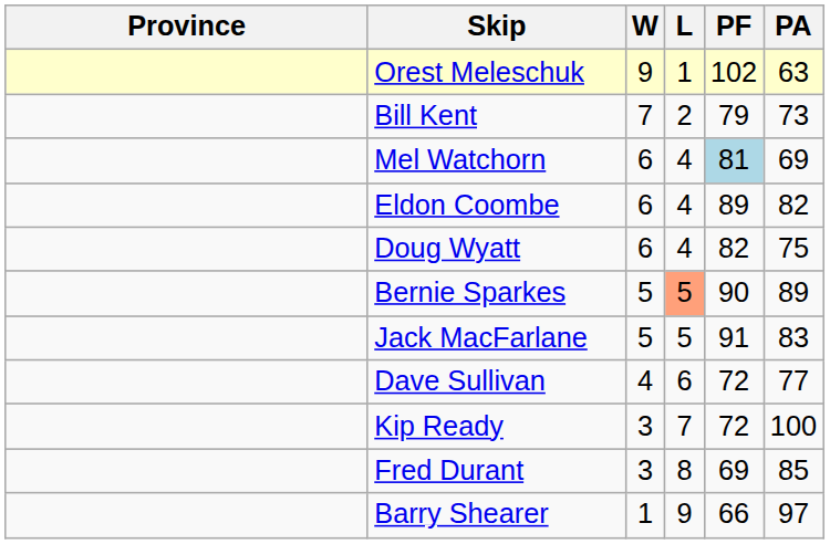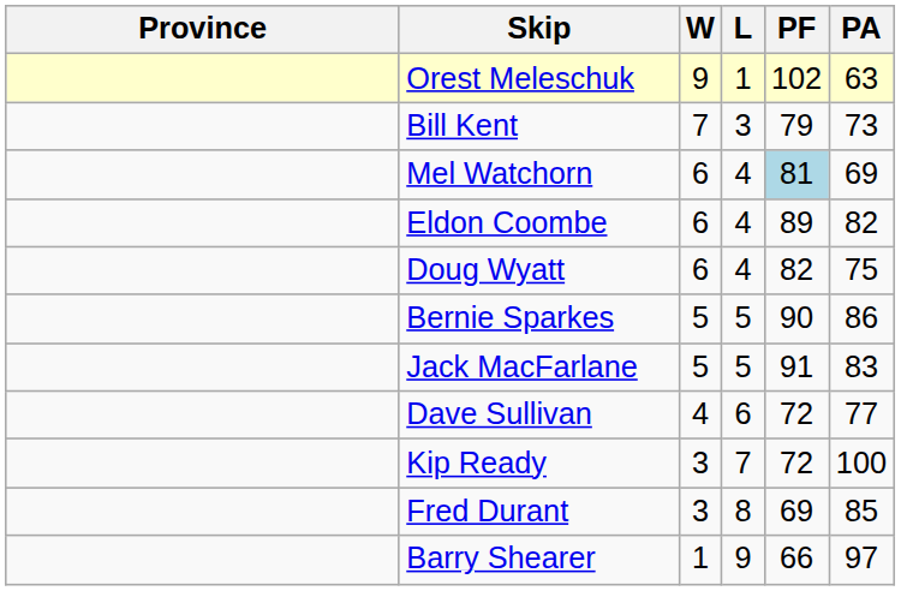Bill Kent | L: 2 -> 3
Bernie Sparkes | L: lightsalmon background -> no background
Bernie Sparkes | PA: 89 -> 86
